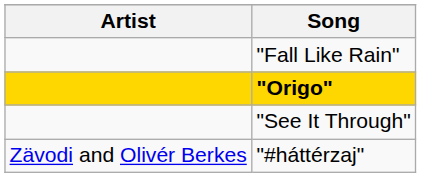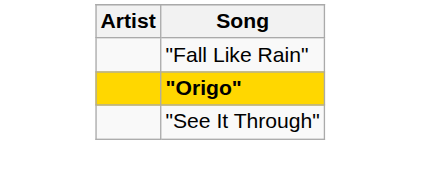- row: Zävodi and Olivér Berkes | "#háttérzaj"
